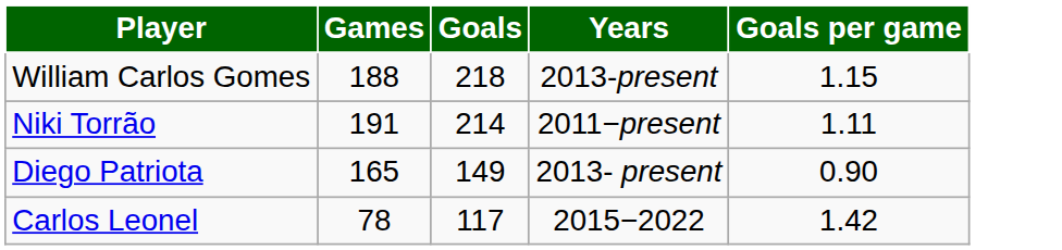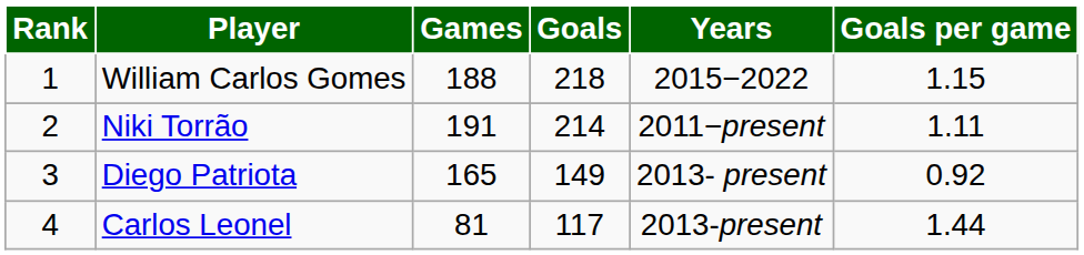+ column: Rank | 1 | 2 | 3 | 4
William Carlos Gomes | Years: 2013-present -> 2015−2022
Diego Patriota | Goals per game: 0.90 -> 0.92
Carlos Leonel | Games: 78 -> 81
Carlos Leonel | Years: 2015−2022 -> 2013-present
Carlos Leonel | Goals per game: 1.42 -> 1.44
